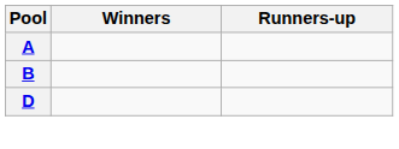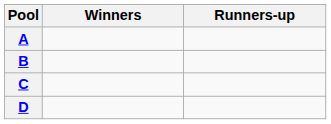+ row: C
